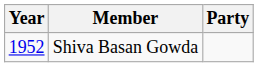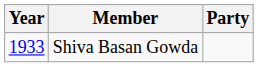Shiva Basan Gowda | Year: 1952 -> 1933
